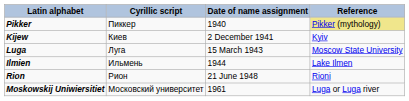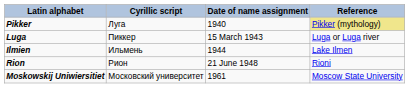Pikker | Cyrillic script: Пиккер -> Луга
- row: Kijew | Киев | 2 December 1941 | Kyiv
Luga | Cyrillic script: Луга -> Пиккер
Luga | Reference: Moscow State University -> Luga or Luga river
Moskowskij Uniwiersitiet | Reference: Luga or Luga river -> Moscow State University
